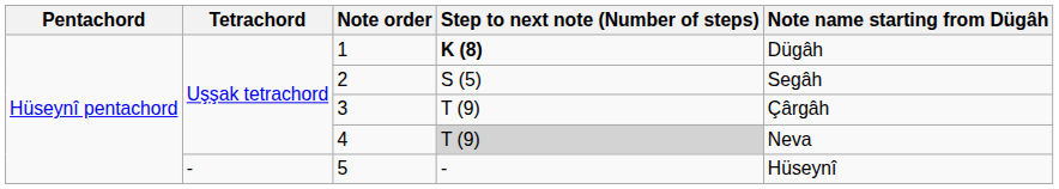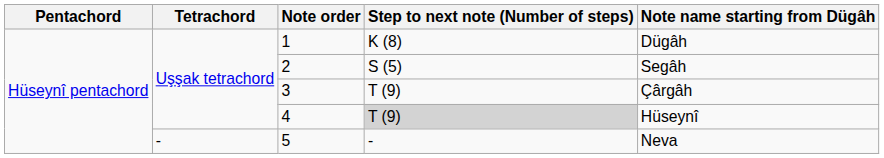1 | Step to next note (Number of steps): bold -> normal
4 | Note name starting from Dügâh: Neva -> Hüseynî
5 | Note name starting from Dügâh: Hüseynî -> Neva
